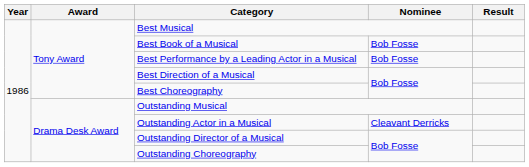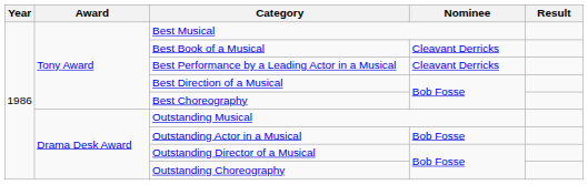Best Book of a Musical | Nominee: Bob Fosse -> Cleavant Derricks
Best Performance by a Leading Actor in a Musical | Nominee: Bob Fosse -> Cleavant Derricks
Outstanding Actor in a Musical | Nominee: Cleavant Derricks -> Bob Fosse
